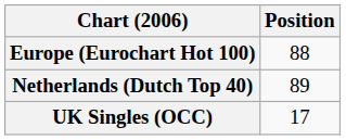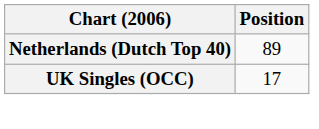- row: Europe (Eurochart Hot 100) | 88
